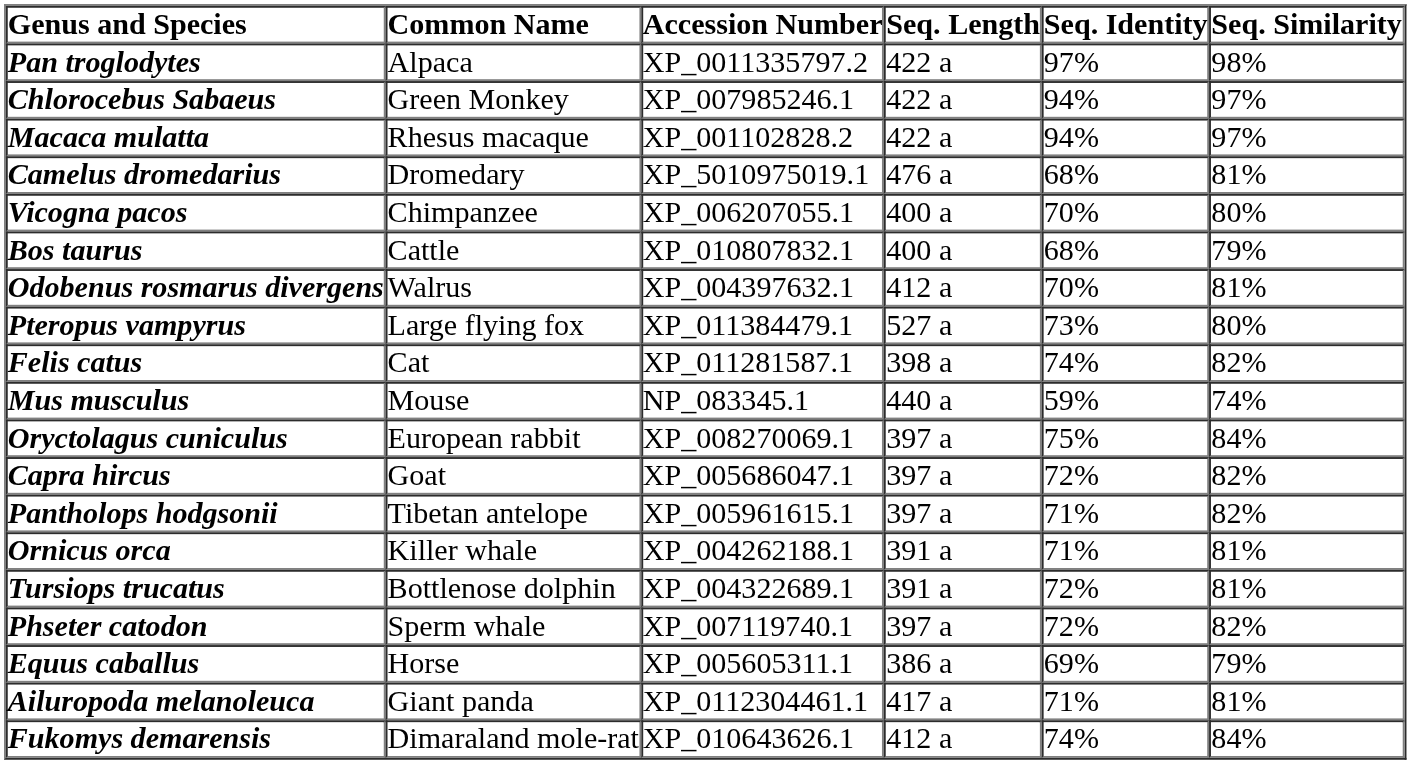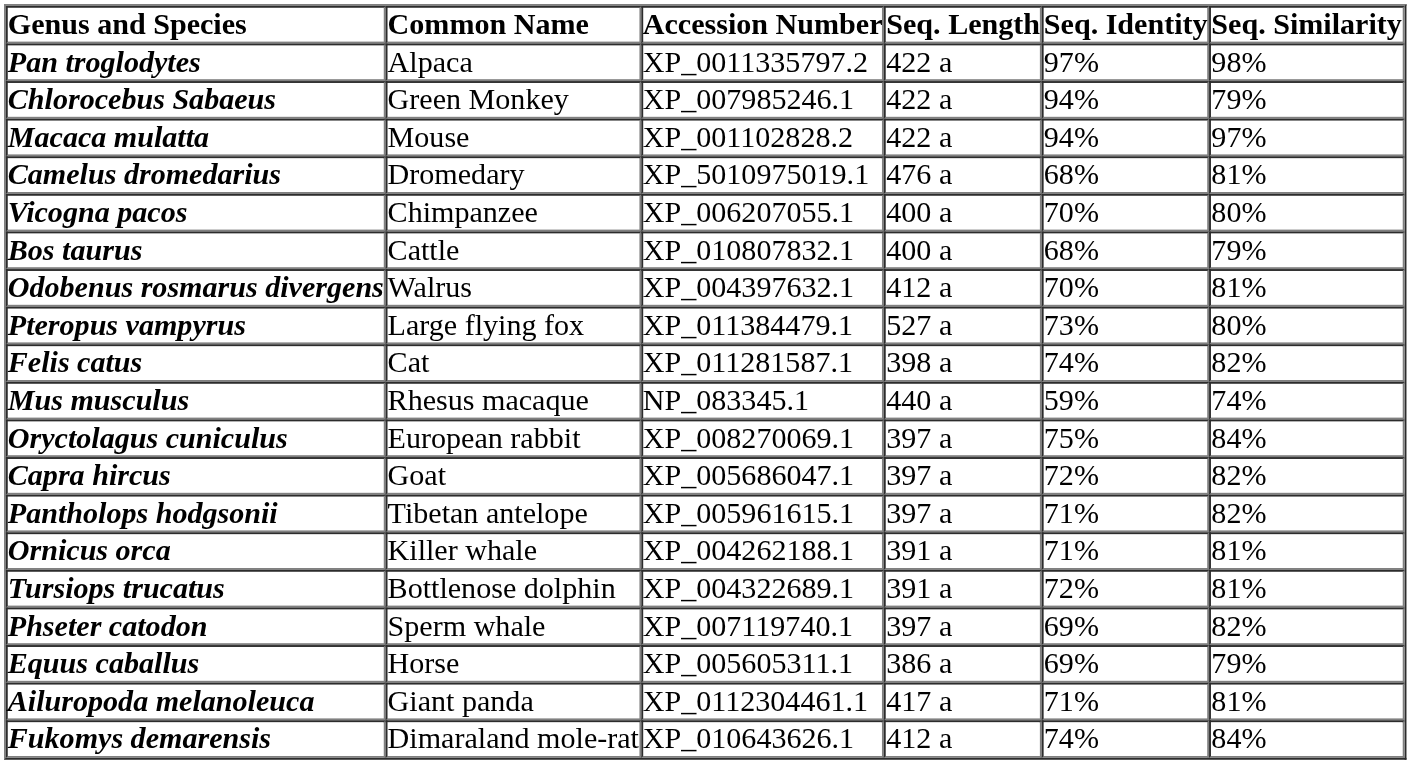Chlorocebus Sabaeus | Seq. Similarity: 97% -> 79%
Macaca mulatta | Common Name: Rhesus macaque -> Mouse
Mus musculus | Common Name: Mouse -> Rhesus macaque
Phseter catodon | Seq. Identity: 72% -> 69%
